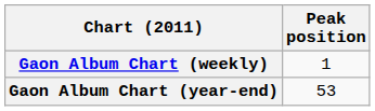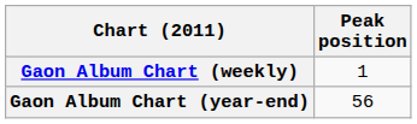Gaon Album Chart (year-end) | Peak position: 53 -> 56
